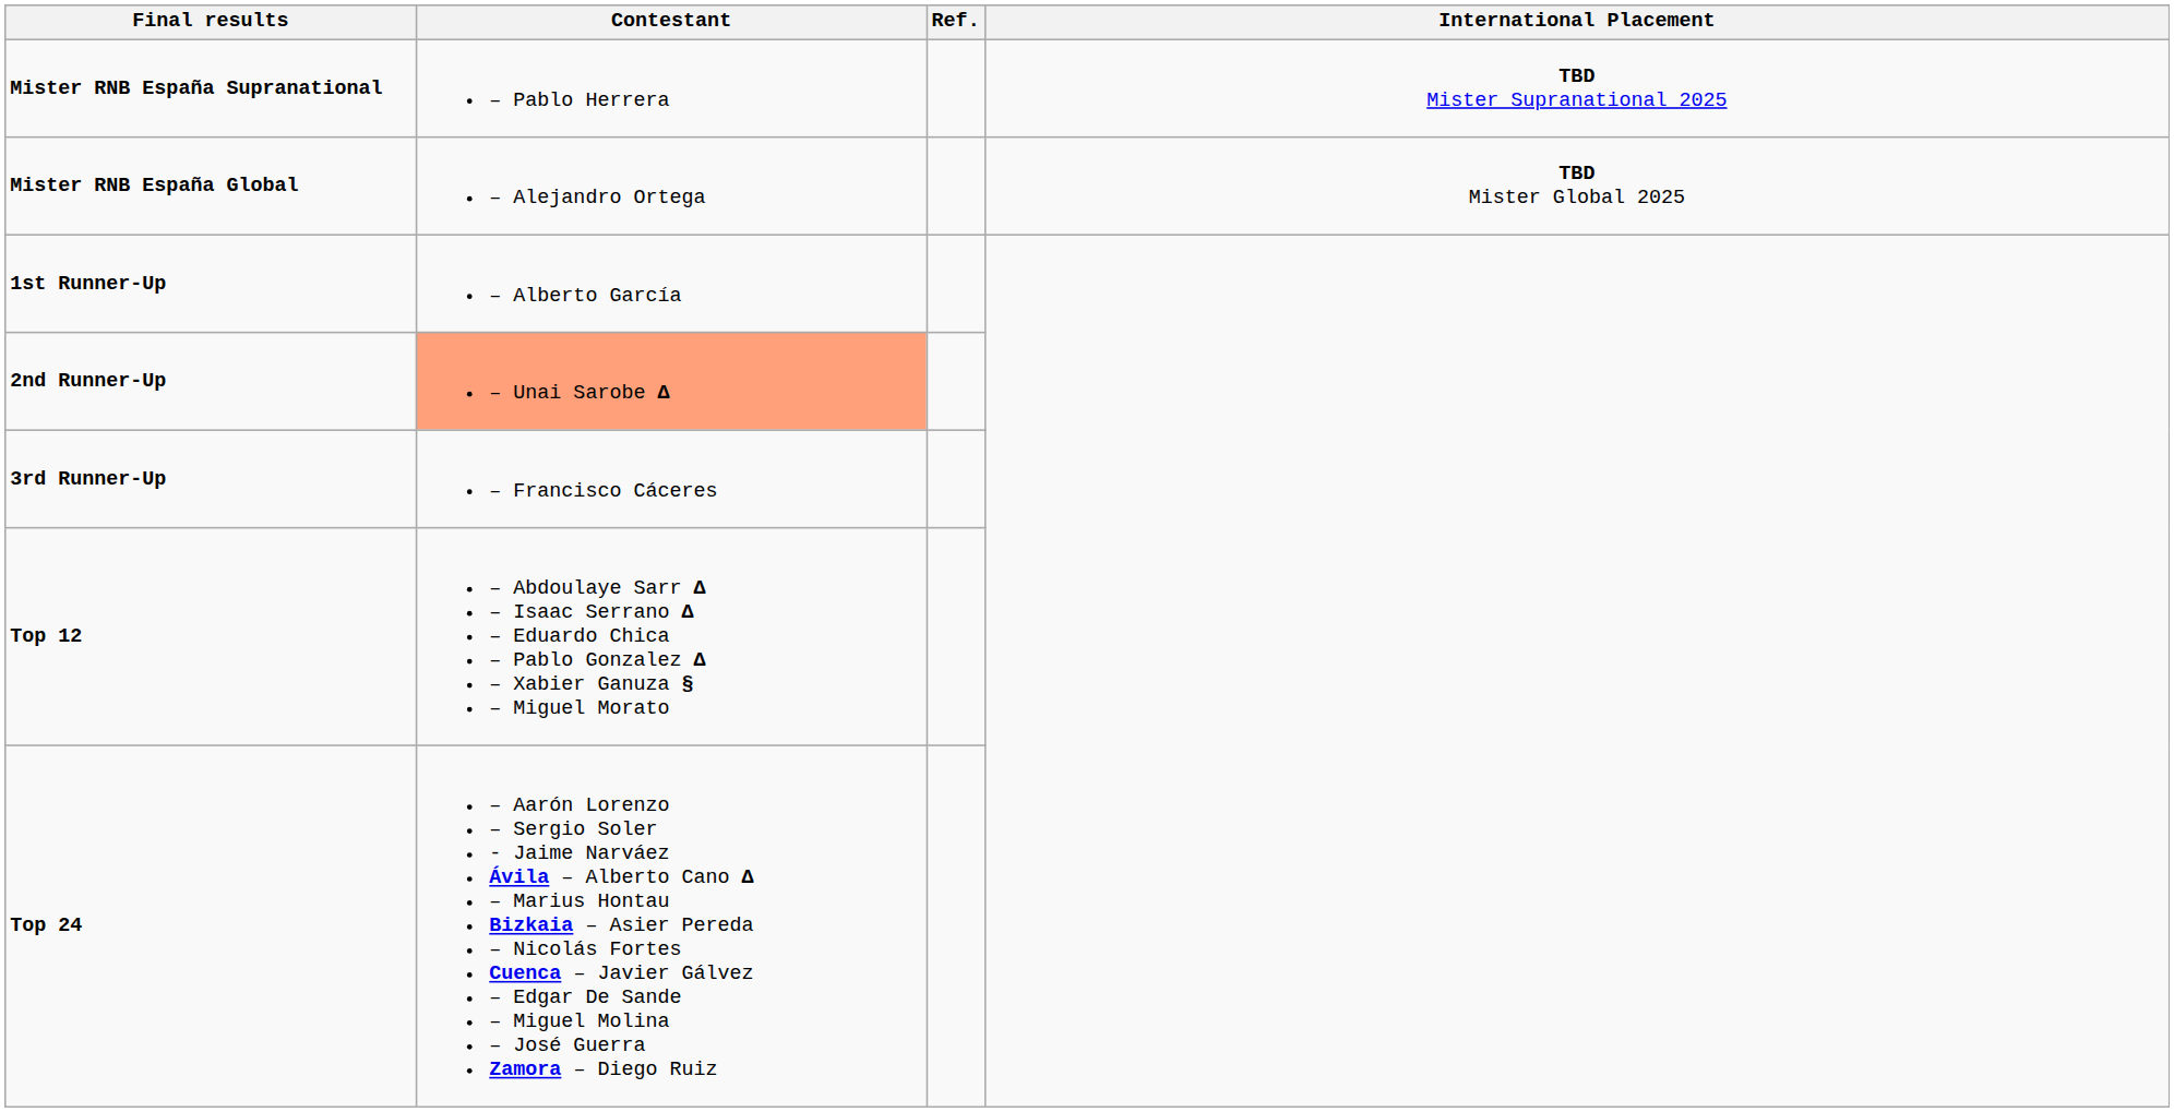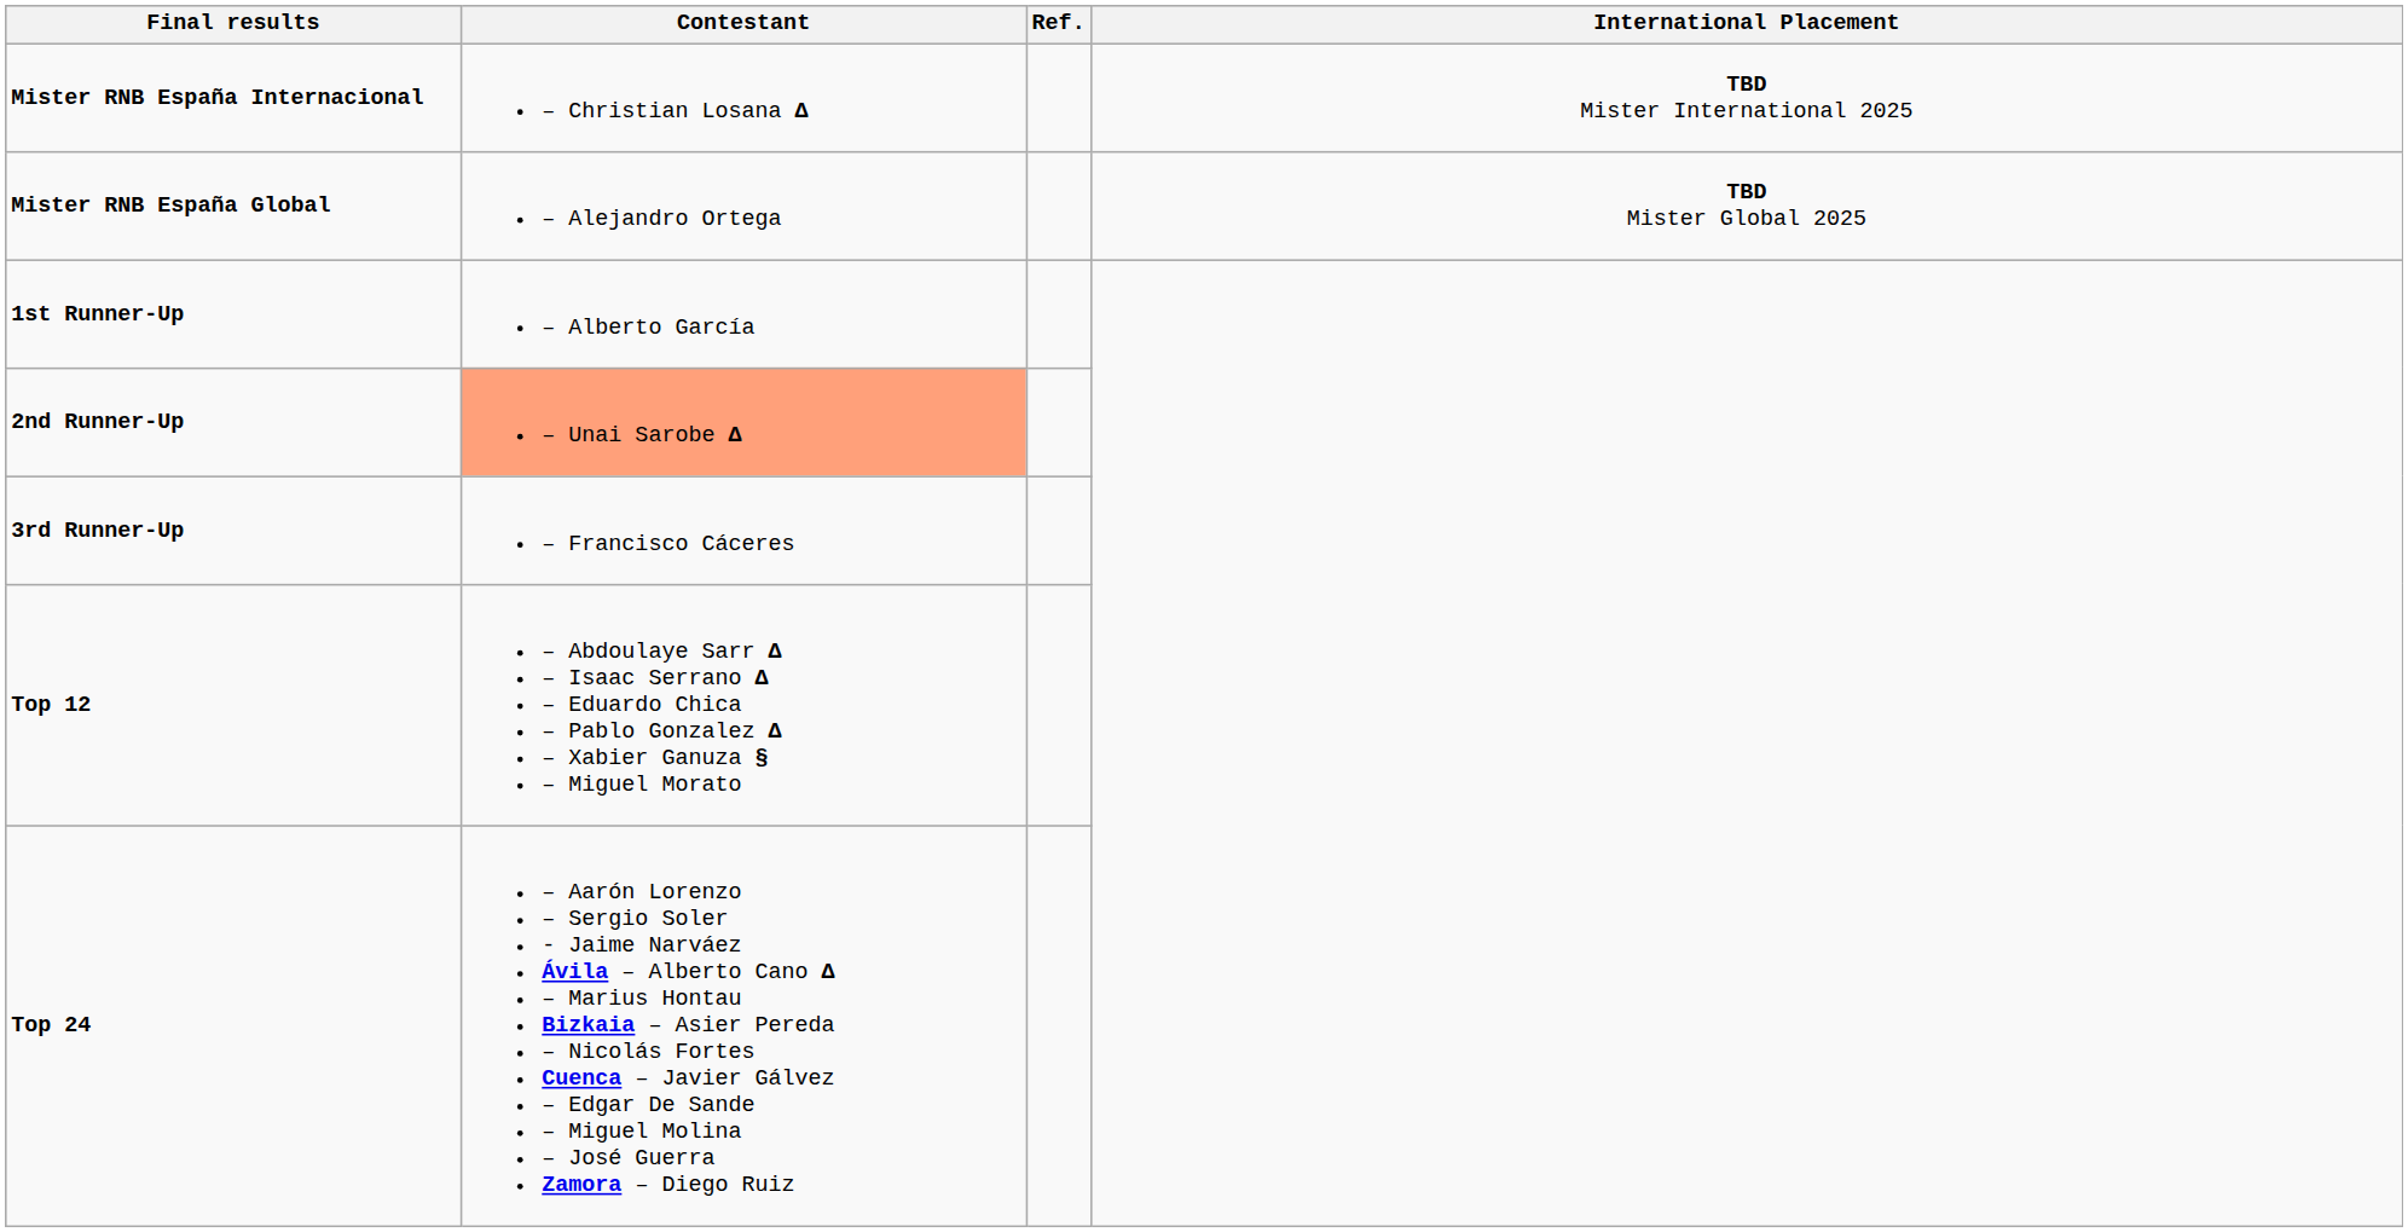- row: Mister RNB España Supranational | – Pablo Herrera | TBD Mister Supranational 2025
+ row: Mister RNB España Internacional | – Christian Losana Δ | TBD Mister International 2025
